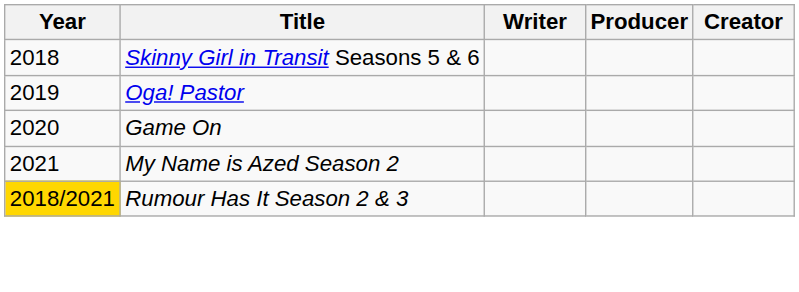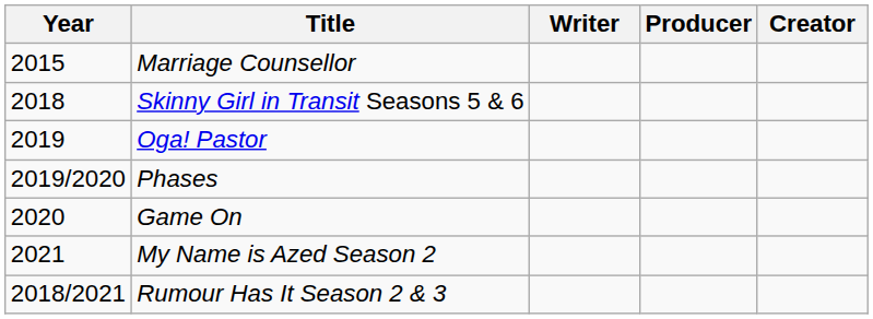+ row: 2015 | Marriage Counsellor
+ row: 2019/2020 | Phases
Rumour Has It Season 2 & 3 | Year: gold background -> no background
